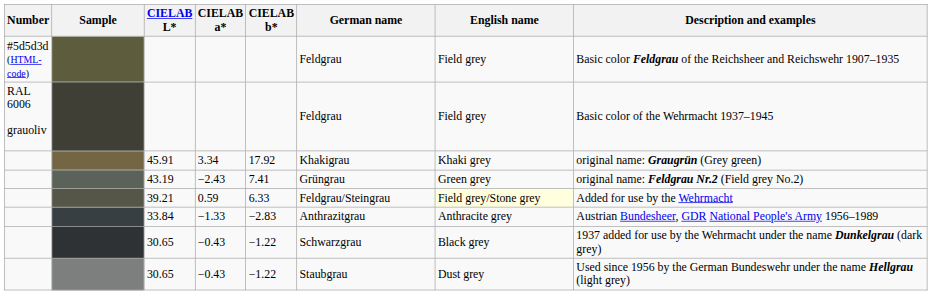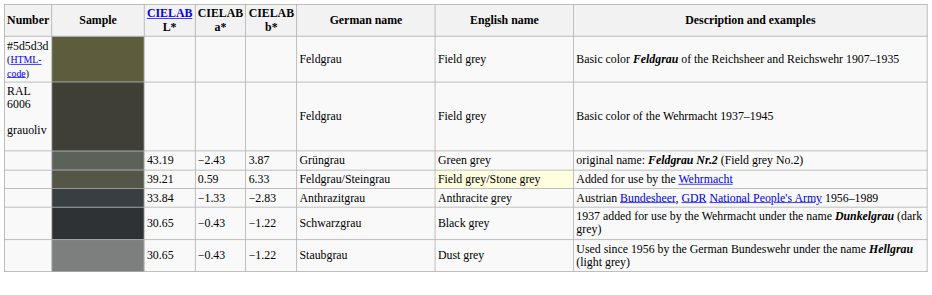- row: 45.91 | 3.34 | 17.92 | Khakigrau | Khaki grey | original name: Graugrün (Grey green)
43.19 | CIELAB b*: 7.41 -> 3.87
